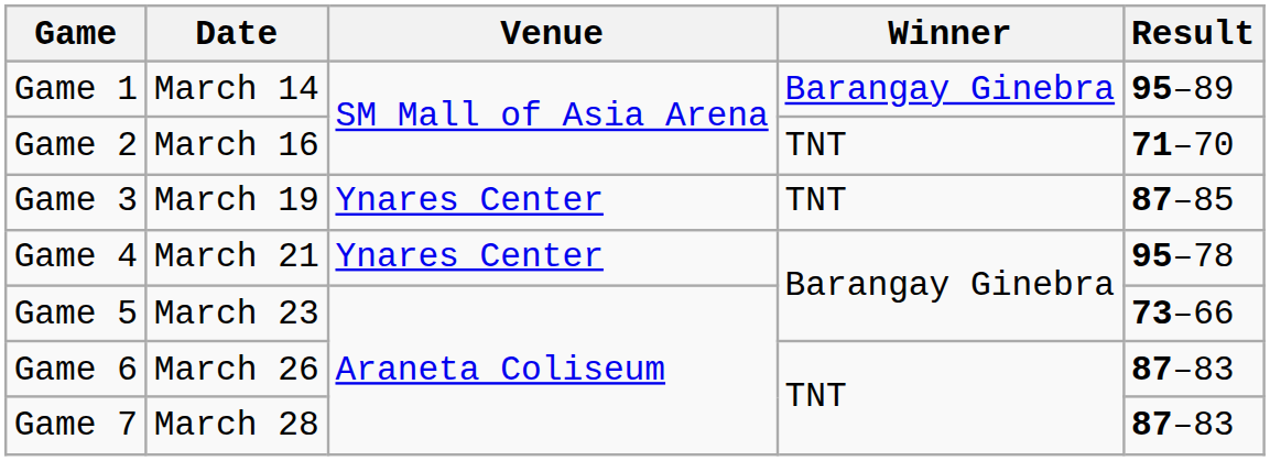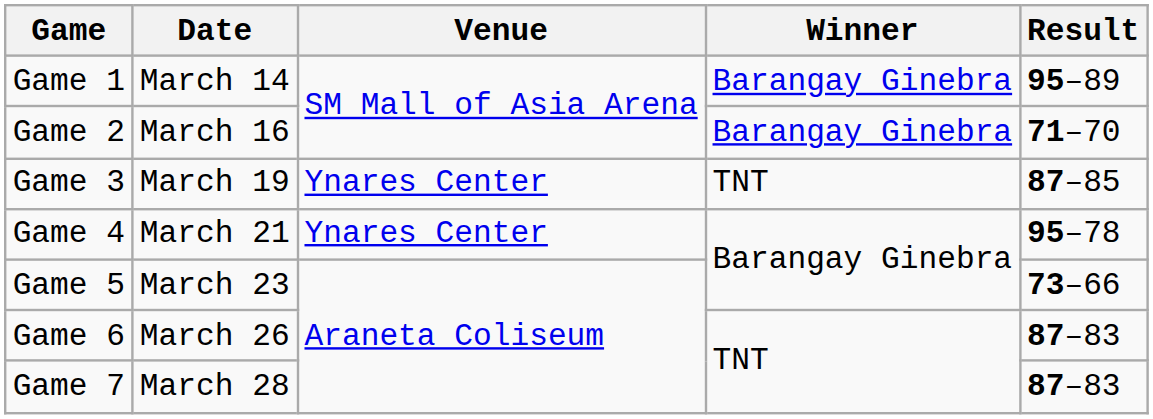Game 2 | Winner: TNT -> Barangay Ginebra
